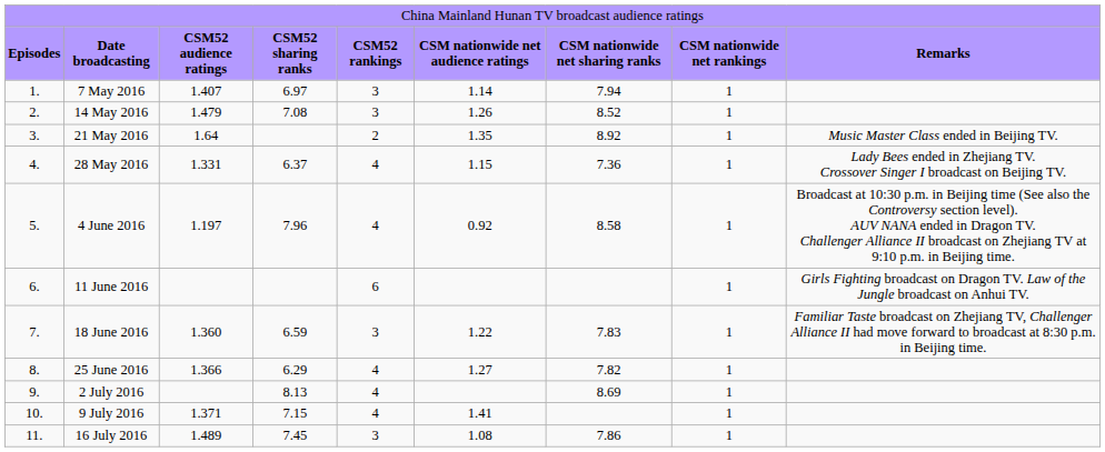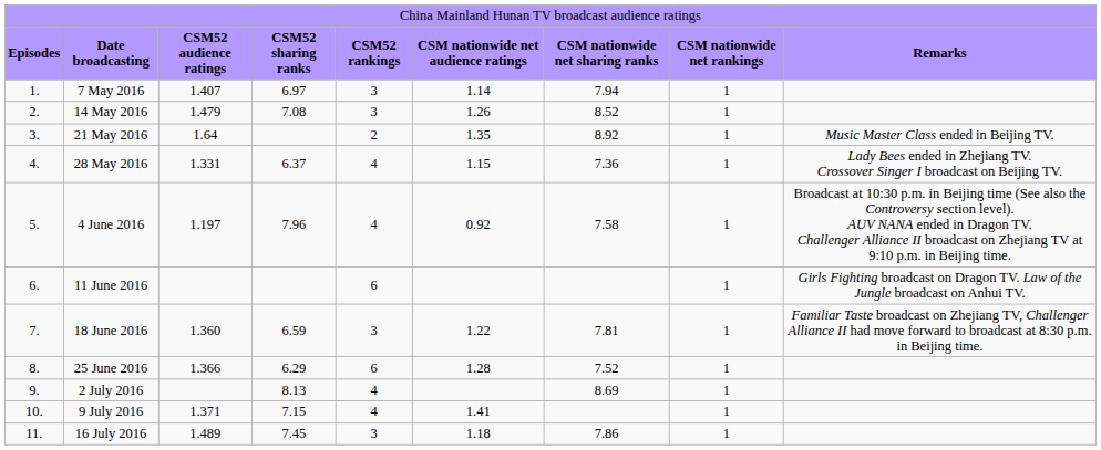4 June 2016 | column 7: 8.58 -> 7.58
18 June 2016 | column 7: 7.83 -> 7.81
25 June 2016 | column 5: 4 -> 6
25 June 2016 | column 6: 1.27 -> 1.28
25 June 2016 | column 7: 7.82 -> 7.52
16 July 2016 | column 6: 1.08 -> 1.18
